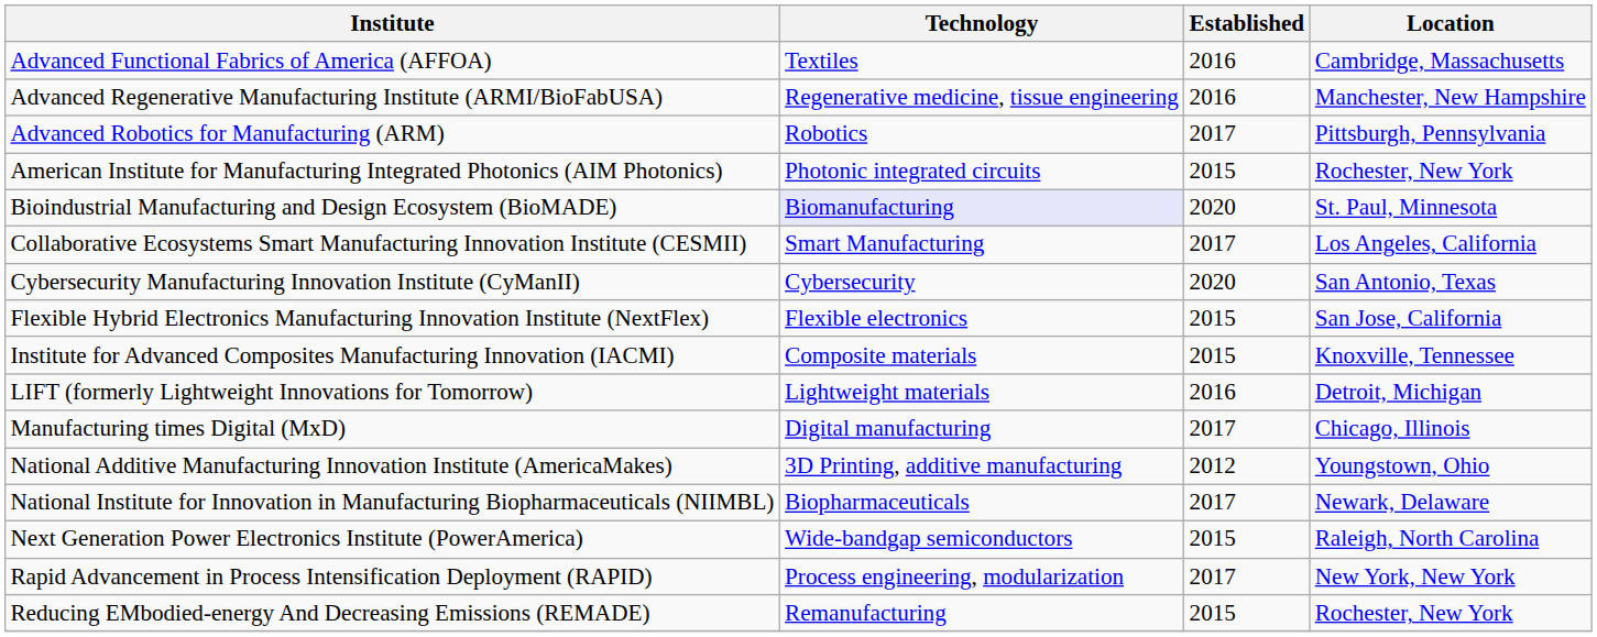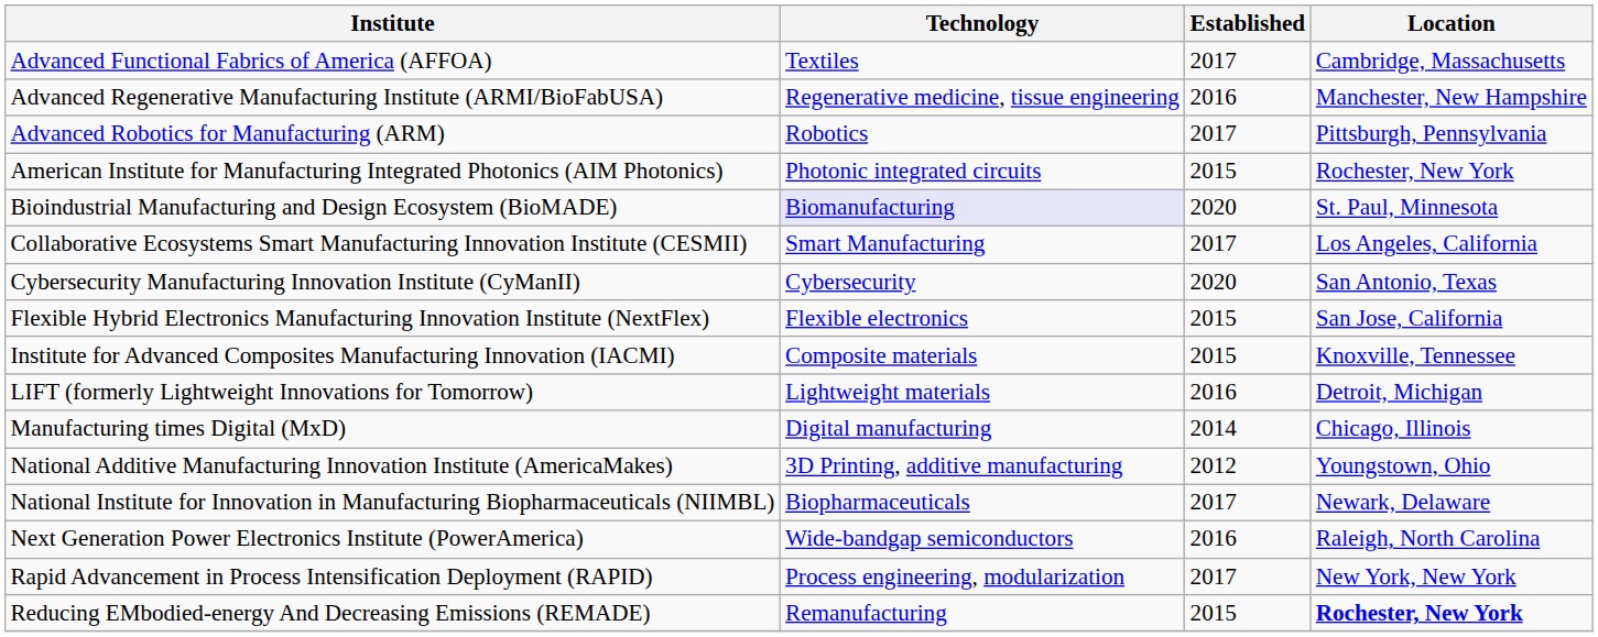Advanced Functional Fabrics of America (AFFOA) | Established: 2016 -> 2017
Manufacturing times Digital (MxD) | Established: 2017 -> 2014
Next Generation Power Electronics Institute (PowerAmerica) | Established: 2015 -> 2016
Reducing EMbodied-energy And Decreasing Emissions (REMADE) | Location: normal -> bold
